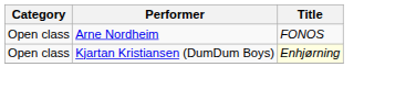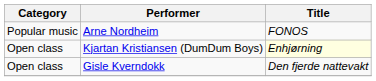Arne Nordheim | Category: Open class -> Popular music
+ row: Open class | Gisle Kverndokk | Den fjerde nattevakt
